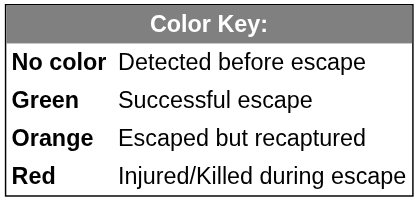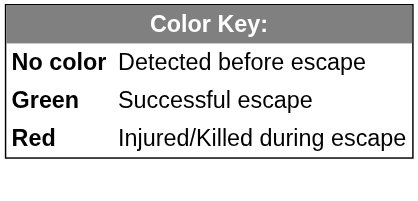- row: Orange | Escaped but recaptured
